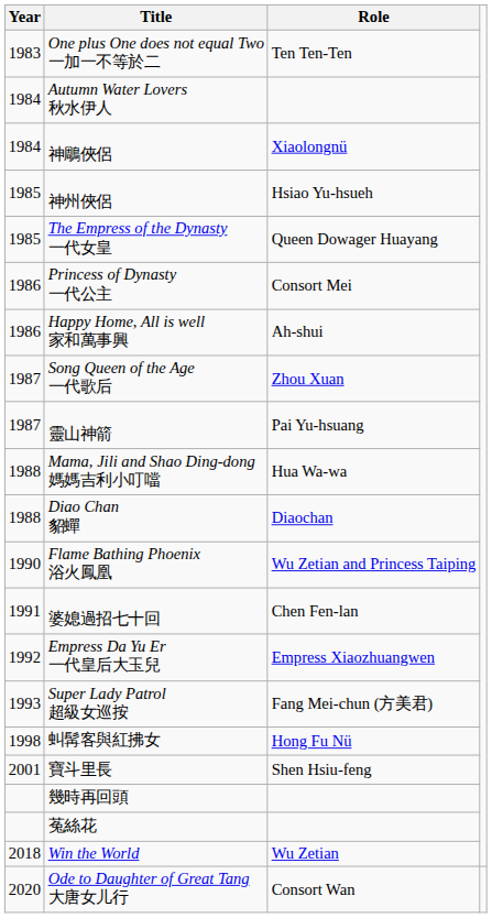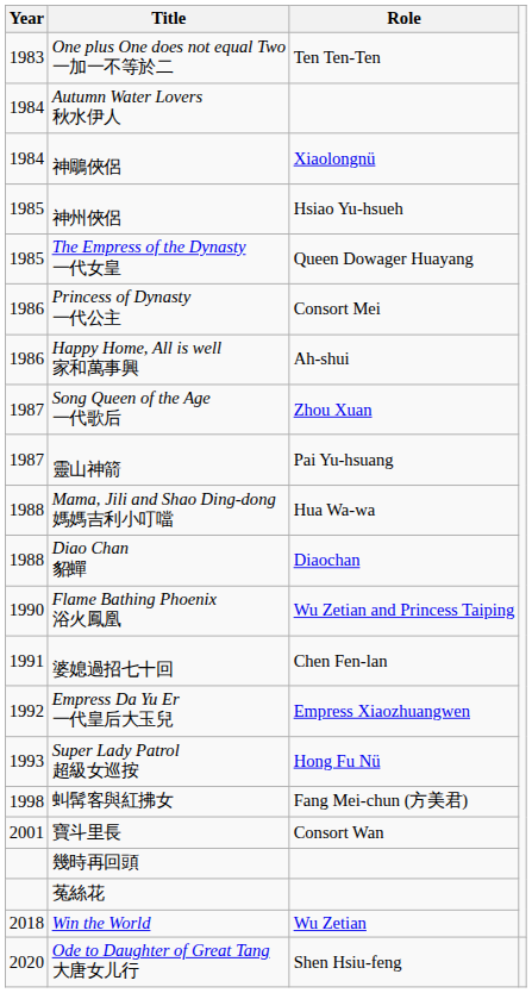Super Lady Patrol 超級女巡按 | Role: Fang Mei-chun (方美君) -> Hong Fu Nü
虯髯客與紅拂女 | Role: Hong Fu Nü -> Fang Mei-chun (方美君)
寶斗里長 | Role: Shen Hsiu-feng -> Consort Wan
Ode to Daughter of Great Tang 大唐女儿行 | Role: Consort Wan -> Shen Hsiu-feng
